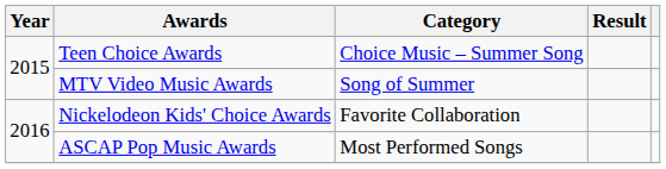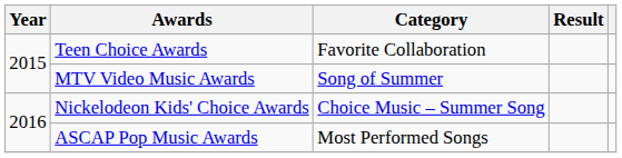Teen Choice Awards | Category: Choice Music – Summer Song -> Favorite Collaboration
Nickelodeon Kids' Choice Awards | Category: Favorite Collaboration -> Choice Music – Summer Song
